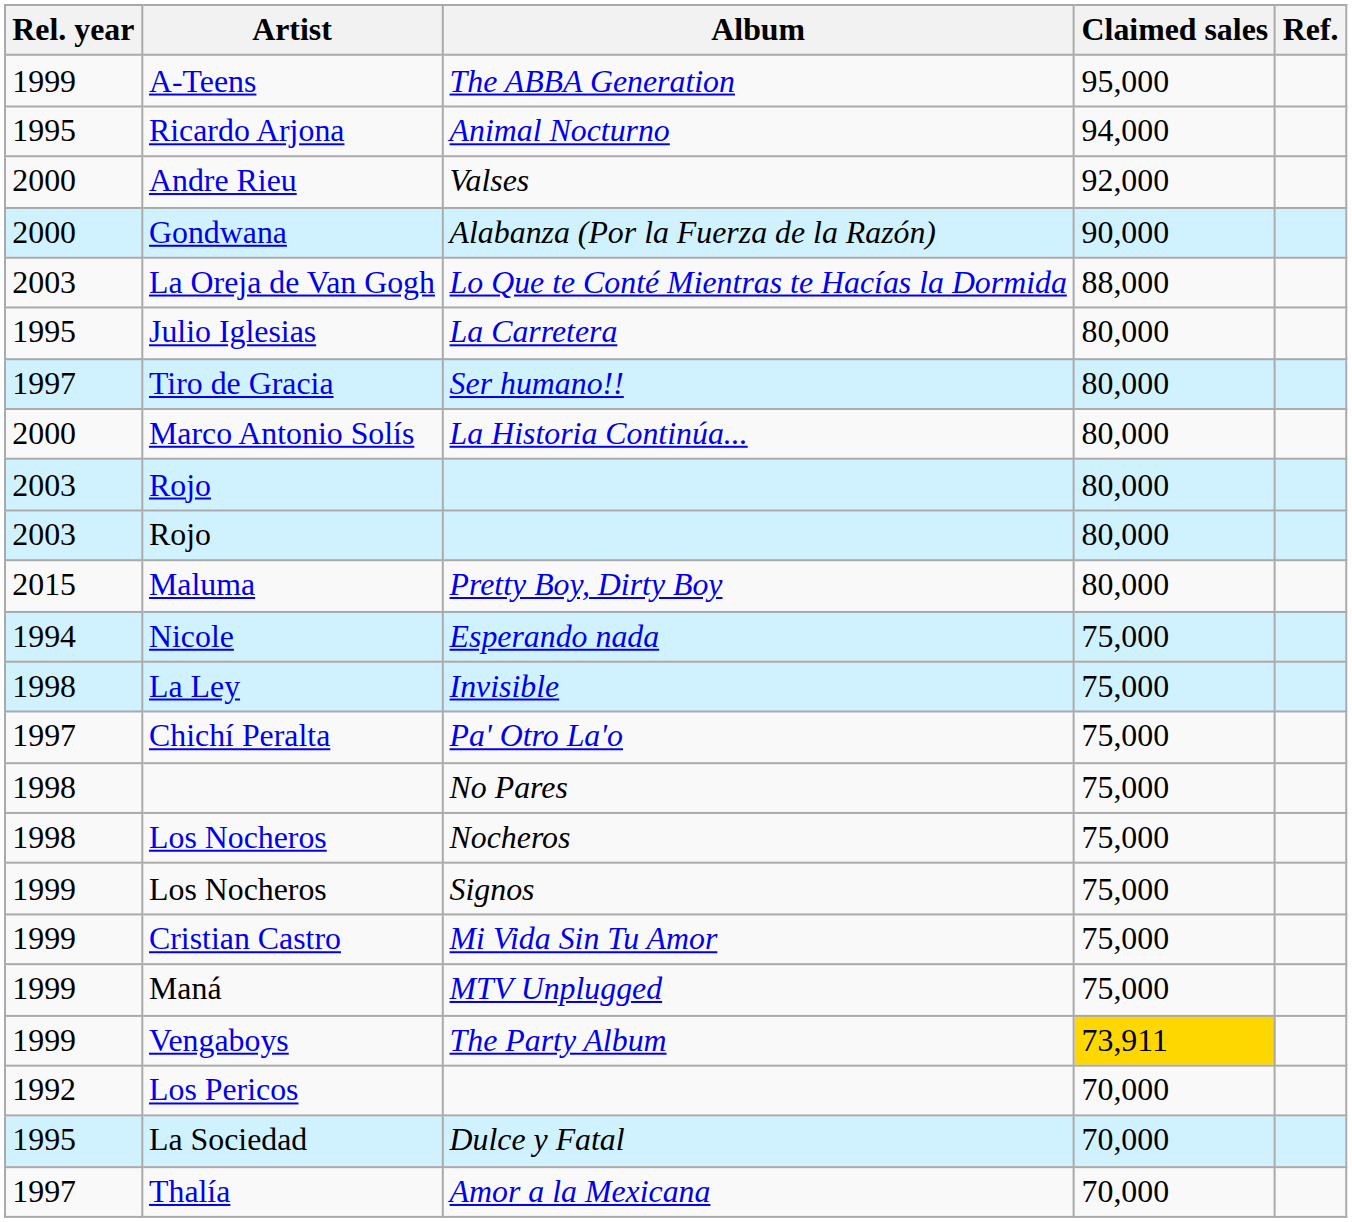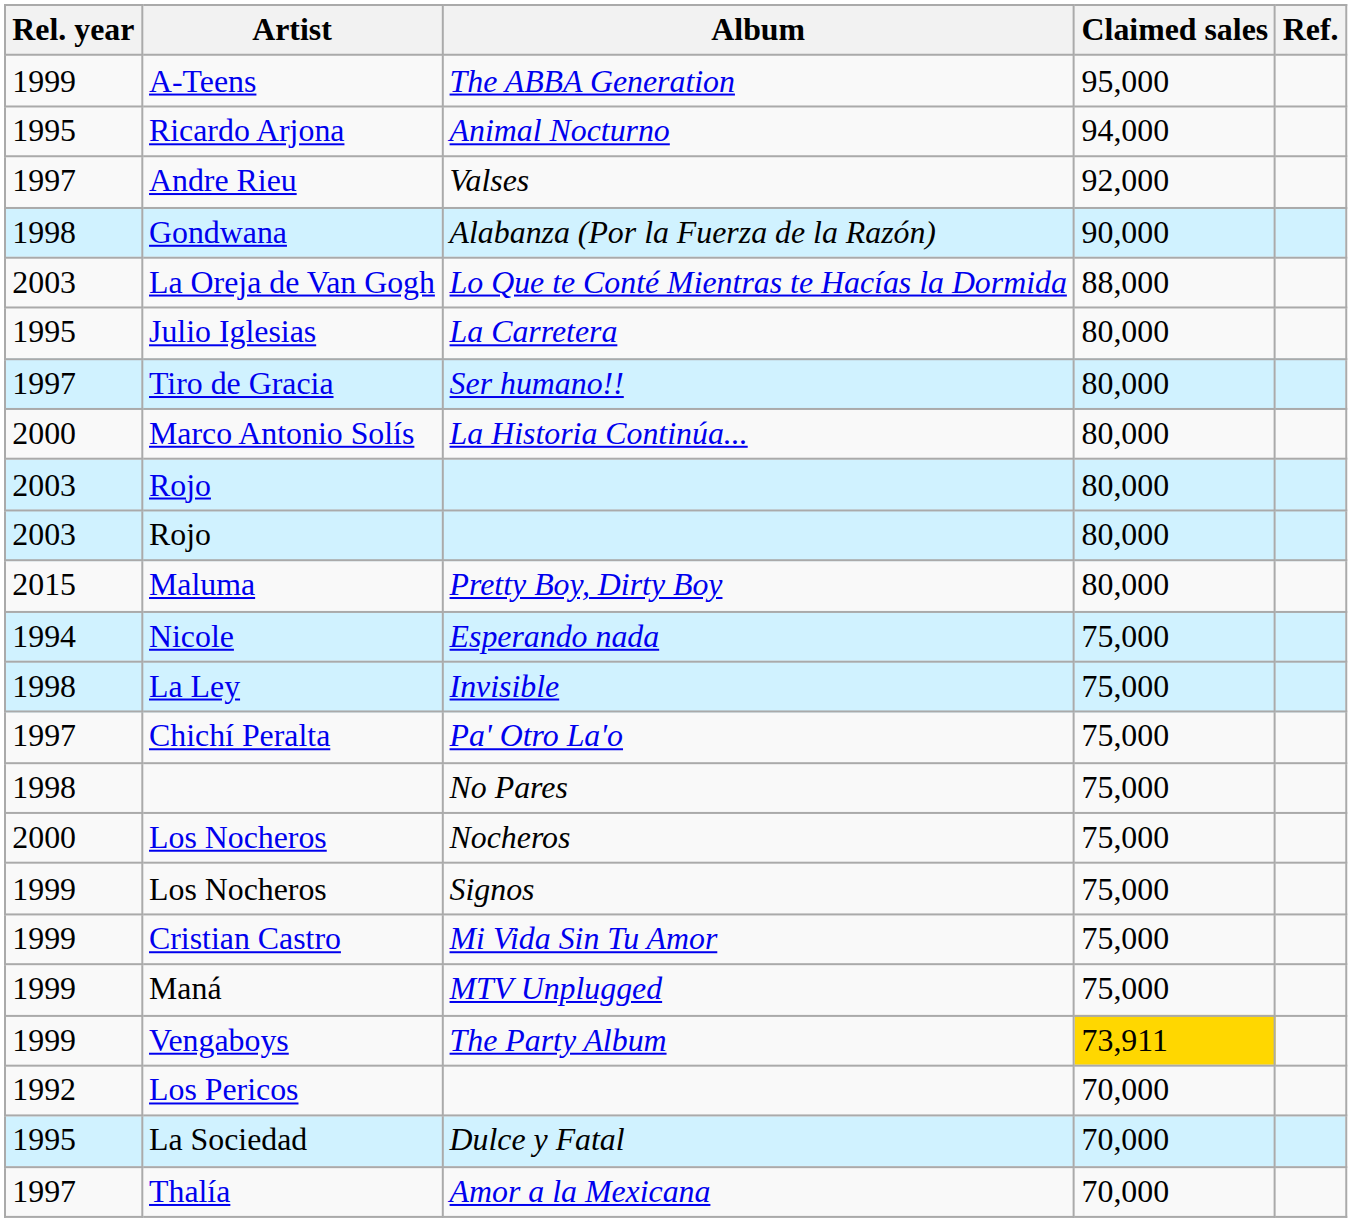Andre Rieu | Rel. year: 2000 -> 1997
Gondwana | Rel. year: 2000 -> 1998
Los Nocheros / Nocheros | Rel. year: 1998 -> 2000
